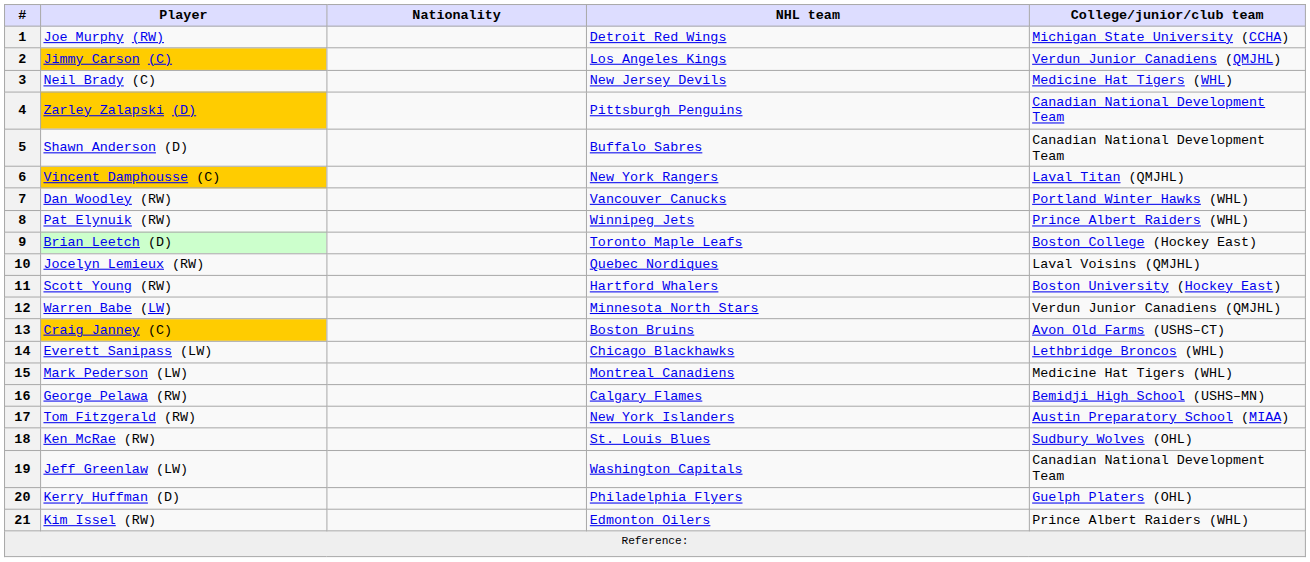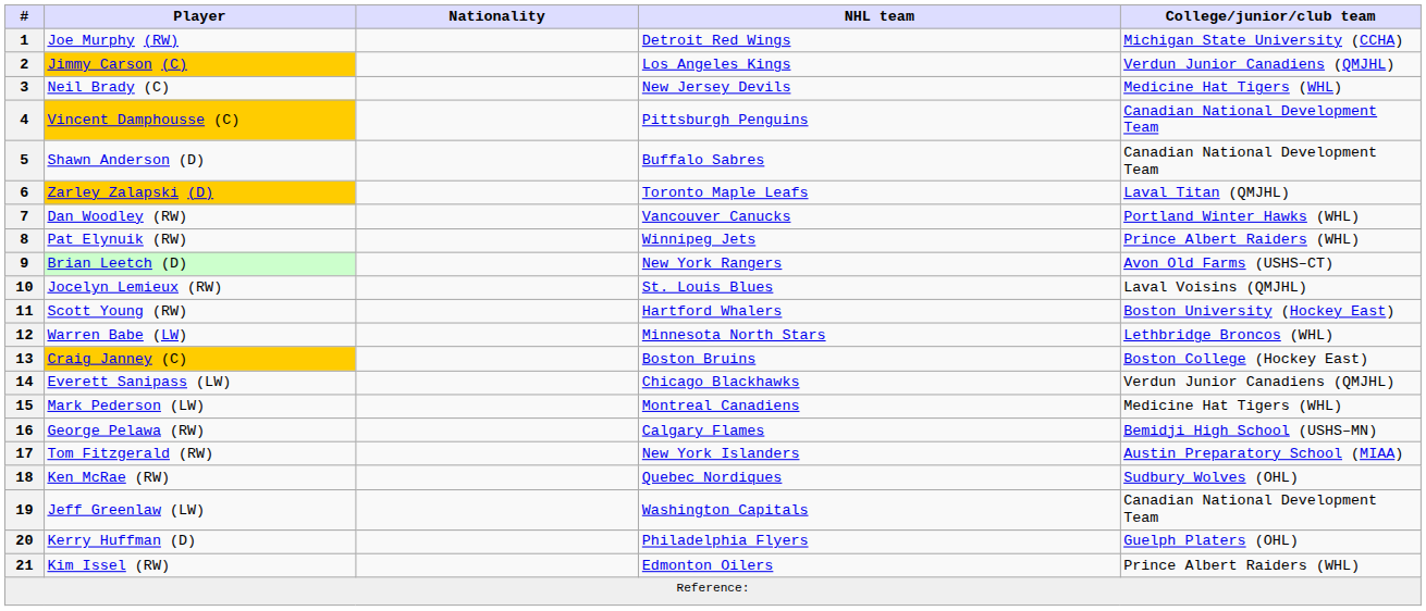4 | Player: Zarley Zalapski (D) -> Vincent Damphousse (C)
6 | Player: Vincent Damphousse (C) -> Zarley Zalapski (D)
6 | NHL team: New York Rangers -> Toronto Maple Leafs
9 | NHL team: Toronto Maple Leafs -> New York Rangers
9 | College/junior/club team: Boston College (Hockey East) -> Avon Old Farms (USHS–CT)
10 | NHL team: Quebec Nordiques -> St. Louis Blues
12 | College/junior/club team: Verdun Junior Canadiens (QMJHL) -> Lethbridge Broncos (WHL)
13 | College/junior/club team: Avon Old Farms (USHS–CT) -> Boston College (Hockey East)
14 | College/junior/club team: Lethbridge Broncos (WHL) -> Verdun Junior Canadiens (QMJHL)
18 | NHL team: St. Louis Blues -> Quebec Nordiques
